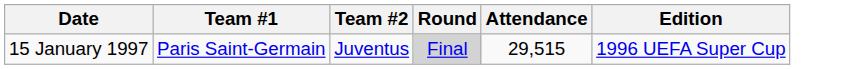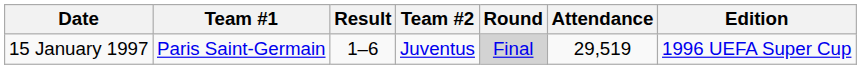+ column: Result | 1–6
15 January 1997 | Attendance: 29,515 -> 29,519
